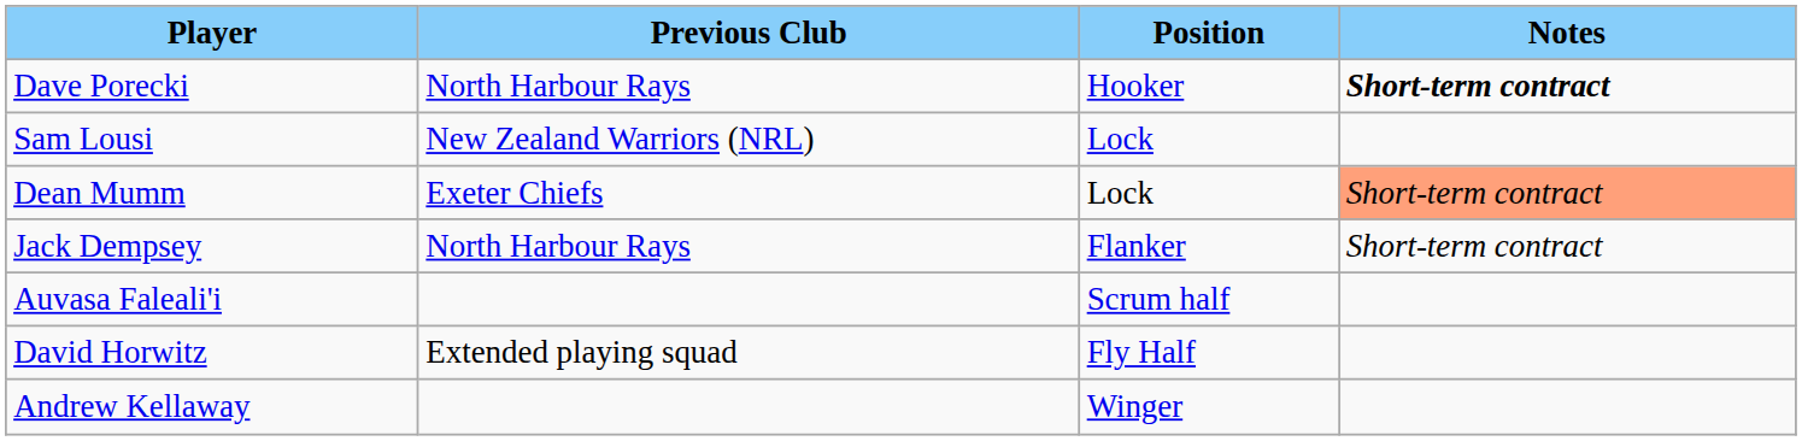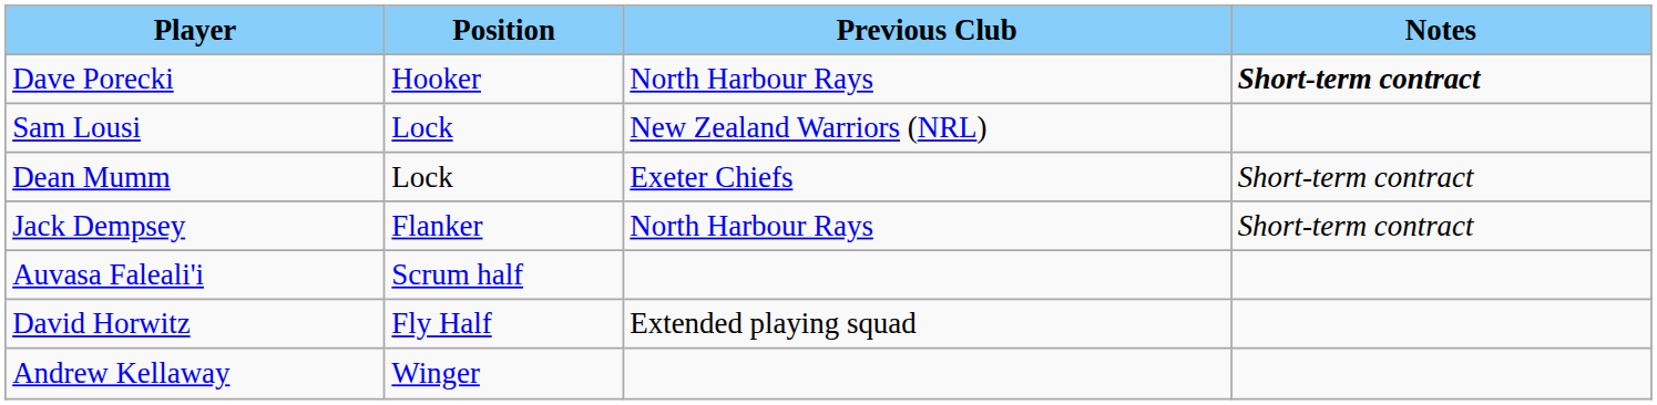columns swapped: Position <-> Previous Club
Dean Mumm | Notes: lightsalmon background -> no background
